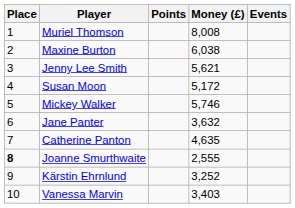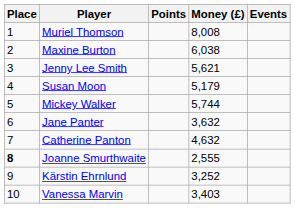Susan Moon | Money (£): 5,172 -> 5,179
Mickey Walker | Money (£): 5,746 -> 5,744
Catherine Panton | Money (£): 4,635 -> 4,632
